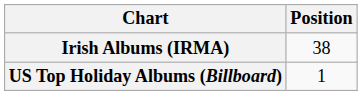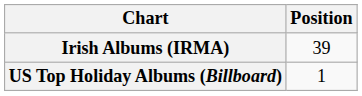Irish Albums (IRMA) | Position: 38 -> 39
